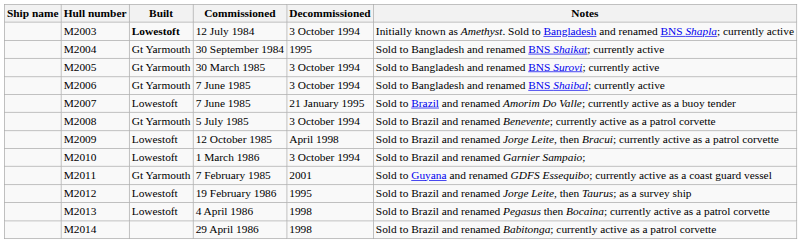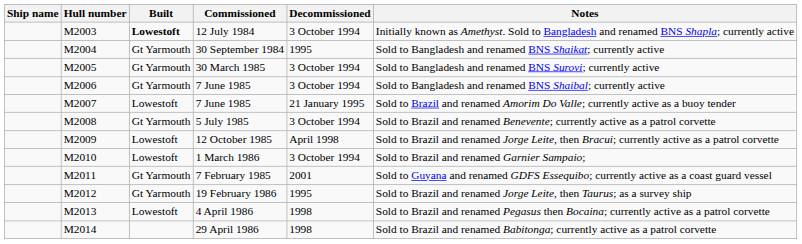19 February 1986 | Built: Lowestoft -> Gt Yarmouth
